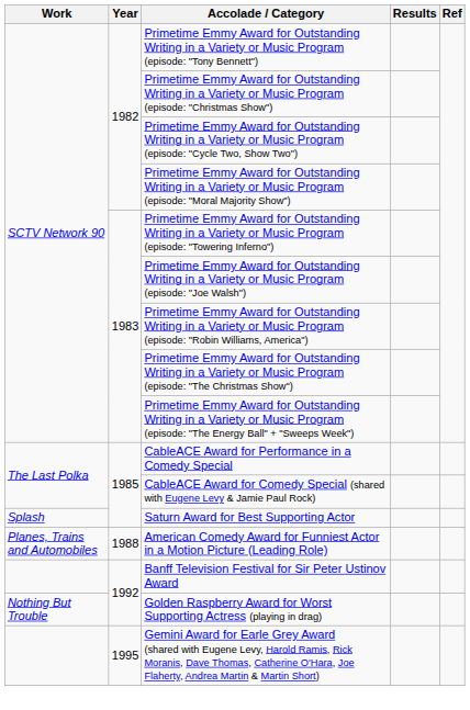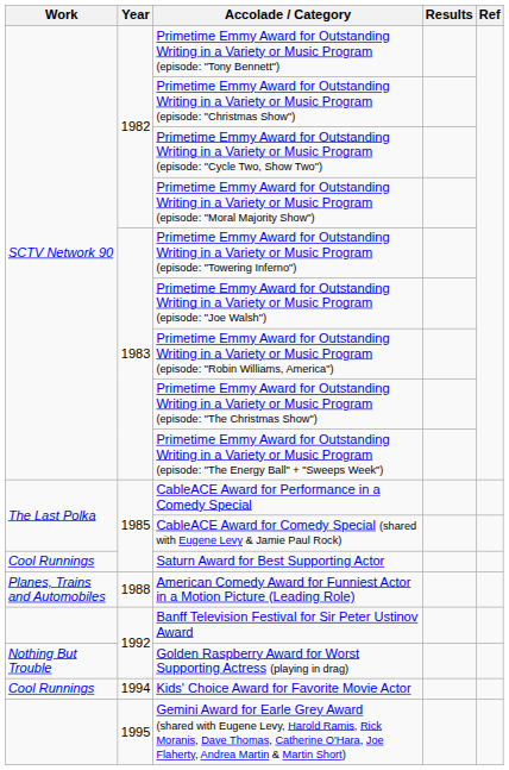Saturn Award for Best Supporting Actor | Work: Splash -> Cool Runnings
+ row: Cool Runnings | 1994 | Kids' Choice Award for Favorite Movie Actor
